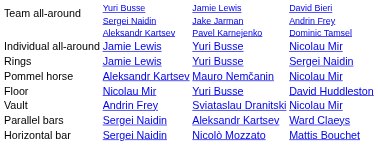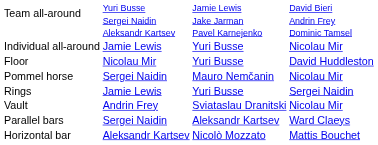rows swapped: Floor <-> Rings
Pommel horse | column 2: Aleksandr Kartsev -> Sergei Naidin
Horizontal bar | column 2: Sergei Naidin -> Aleksandr Kartsev
